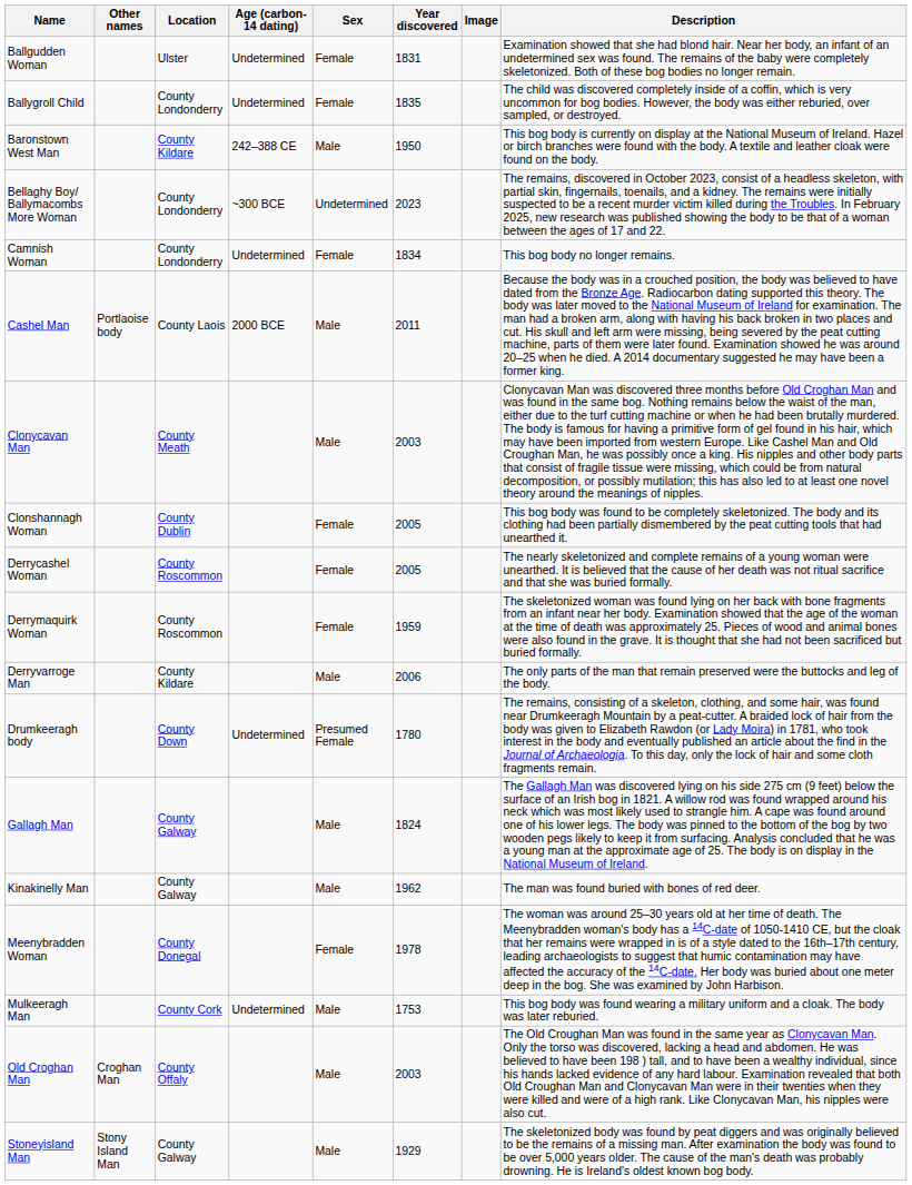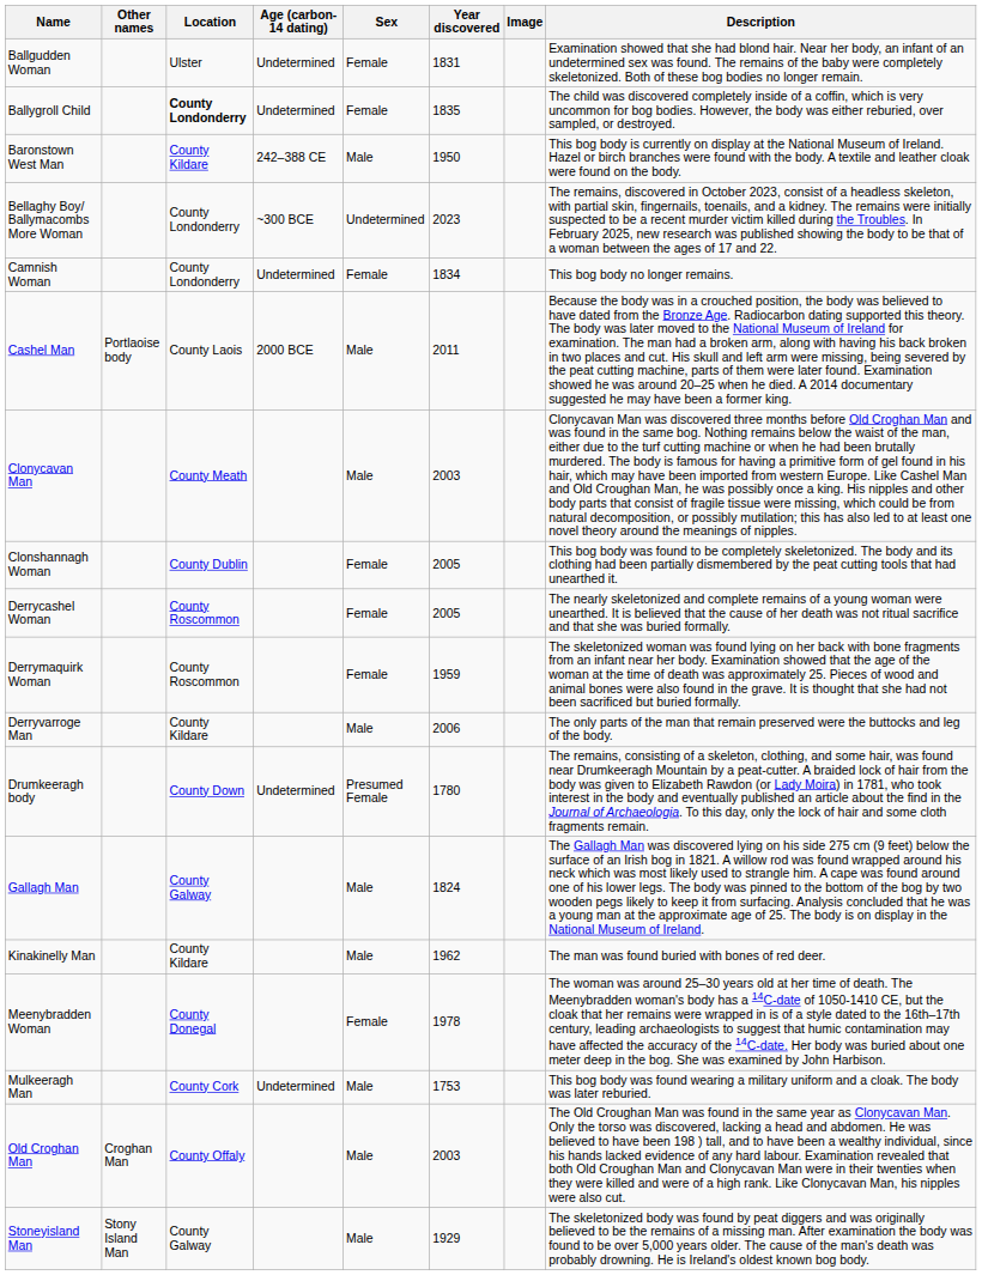Ballygroll Child | Location: normal -> bold
Kinakinelly Man | Location: County Galway -> County Kildare
